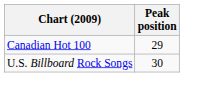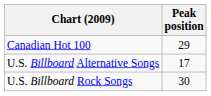+ row: U.S. Billboard Alternative Songs | 17
